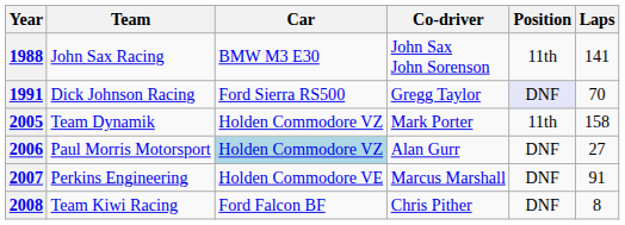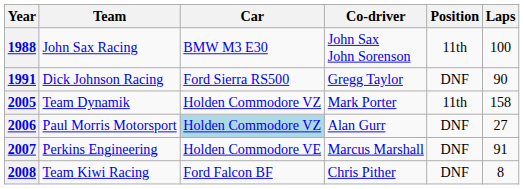1988 | Laps: 141 -> 100
1991 | Position: lavender background -> no background
1991 | Laps: 70 -> 90
